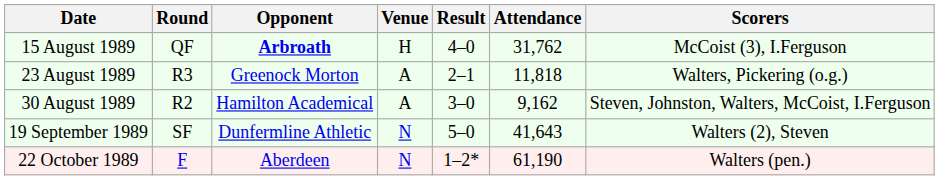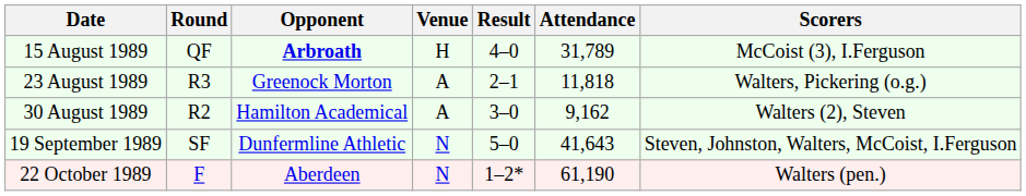15 August 1989 | Attendance: 31,762 -> 31,789
30 August 1989 | Scorers: Steven, Johnston, Walters, McCoist, I.Ferguson -> Walters (2), Steven
19 September 1989 | Scorers: Walters (2), Steven -> Steven, Johnston, Walters, McCoist, I.Ferguson
